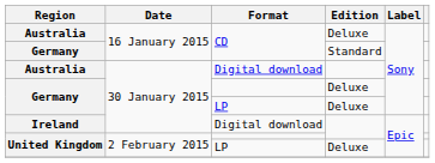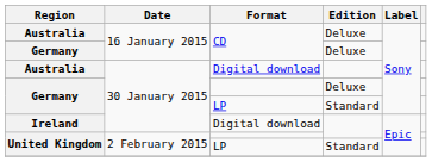Germany / CD | Edition: Standard -> Deluxe
Germany / LP | Edition: Deluxe -> Standard
United Kingdom / LP | Edition: Deluxe -> Standard
